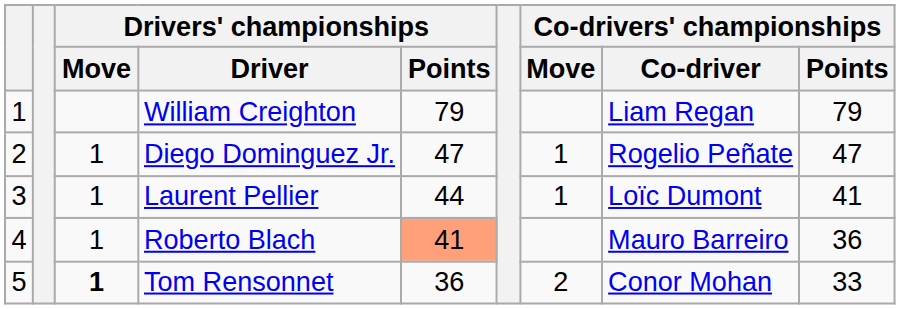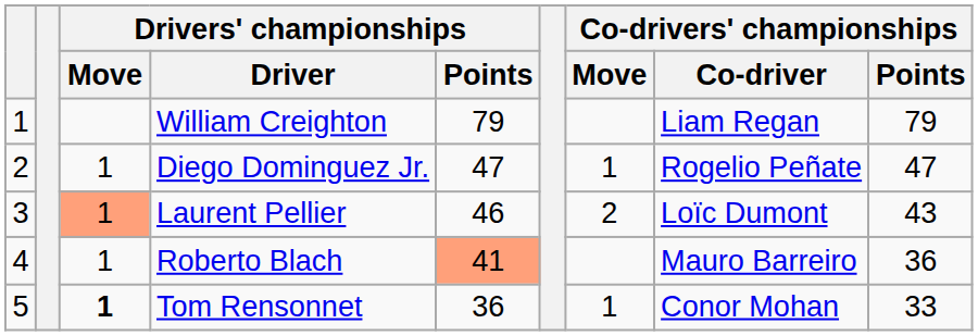Laurent Pellier | Drivers' championships / Move: no background -> lightsalmon background
Laurent Pellier | Drivers' championships / Points: 44 -> 46
Laurent Pellier | Co-drivers' championships / Move: 1 -> 2
Laurent Pellier | Co-drivers' championships / Points: 41 -> 43
Tom Rensonnet | Co-drivers' championships / Move: 2 -> 1
